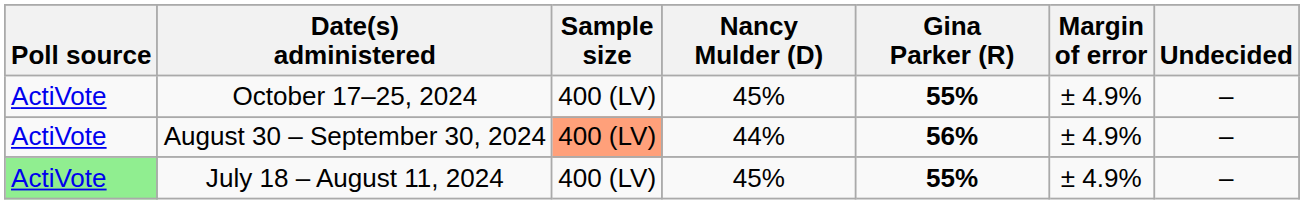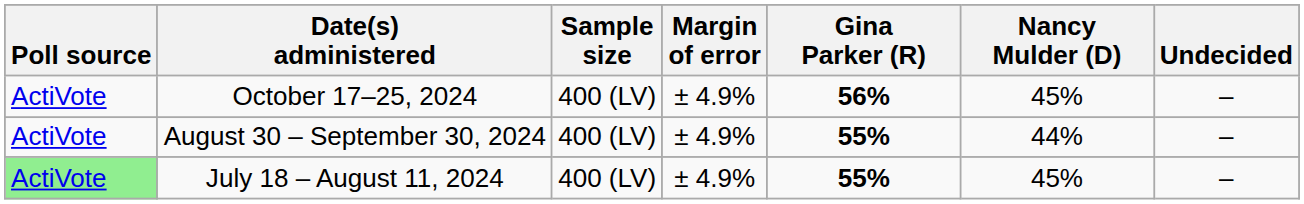columns swapped: Margin of error <-> Nancy Mulder (D)
October 17–25, 2024 | Gina Parker (R): 55% -> 56%
August 30 – September 30, 2024 | Sample size: lightsalmon background -> no background
August 30 – September 30, 2024 | Gina Parker (R): 56% -> 55%
